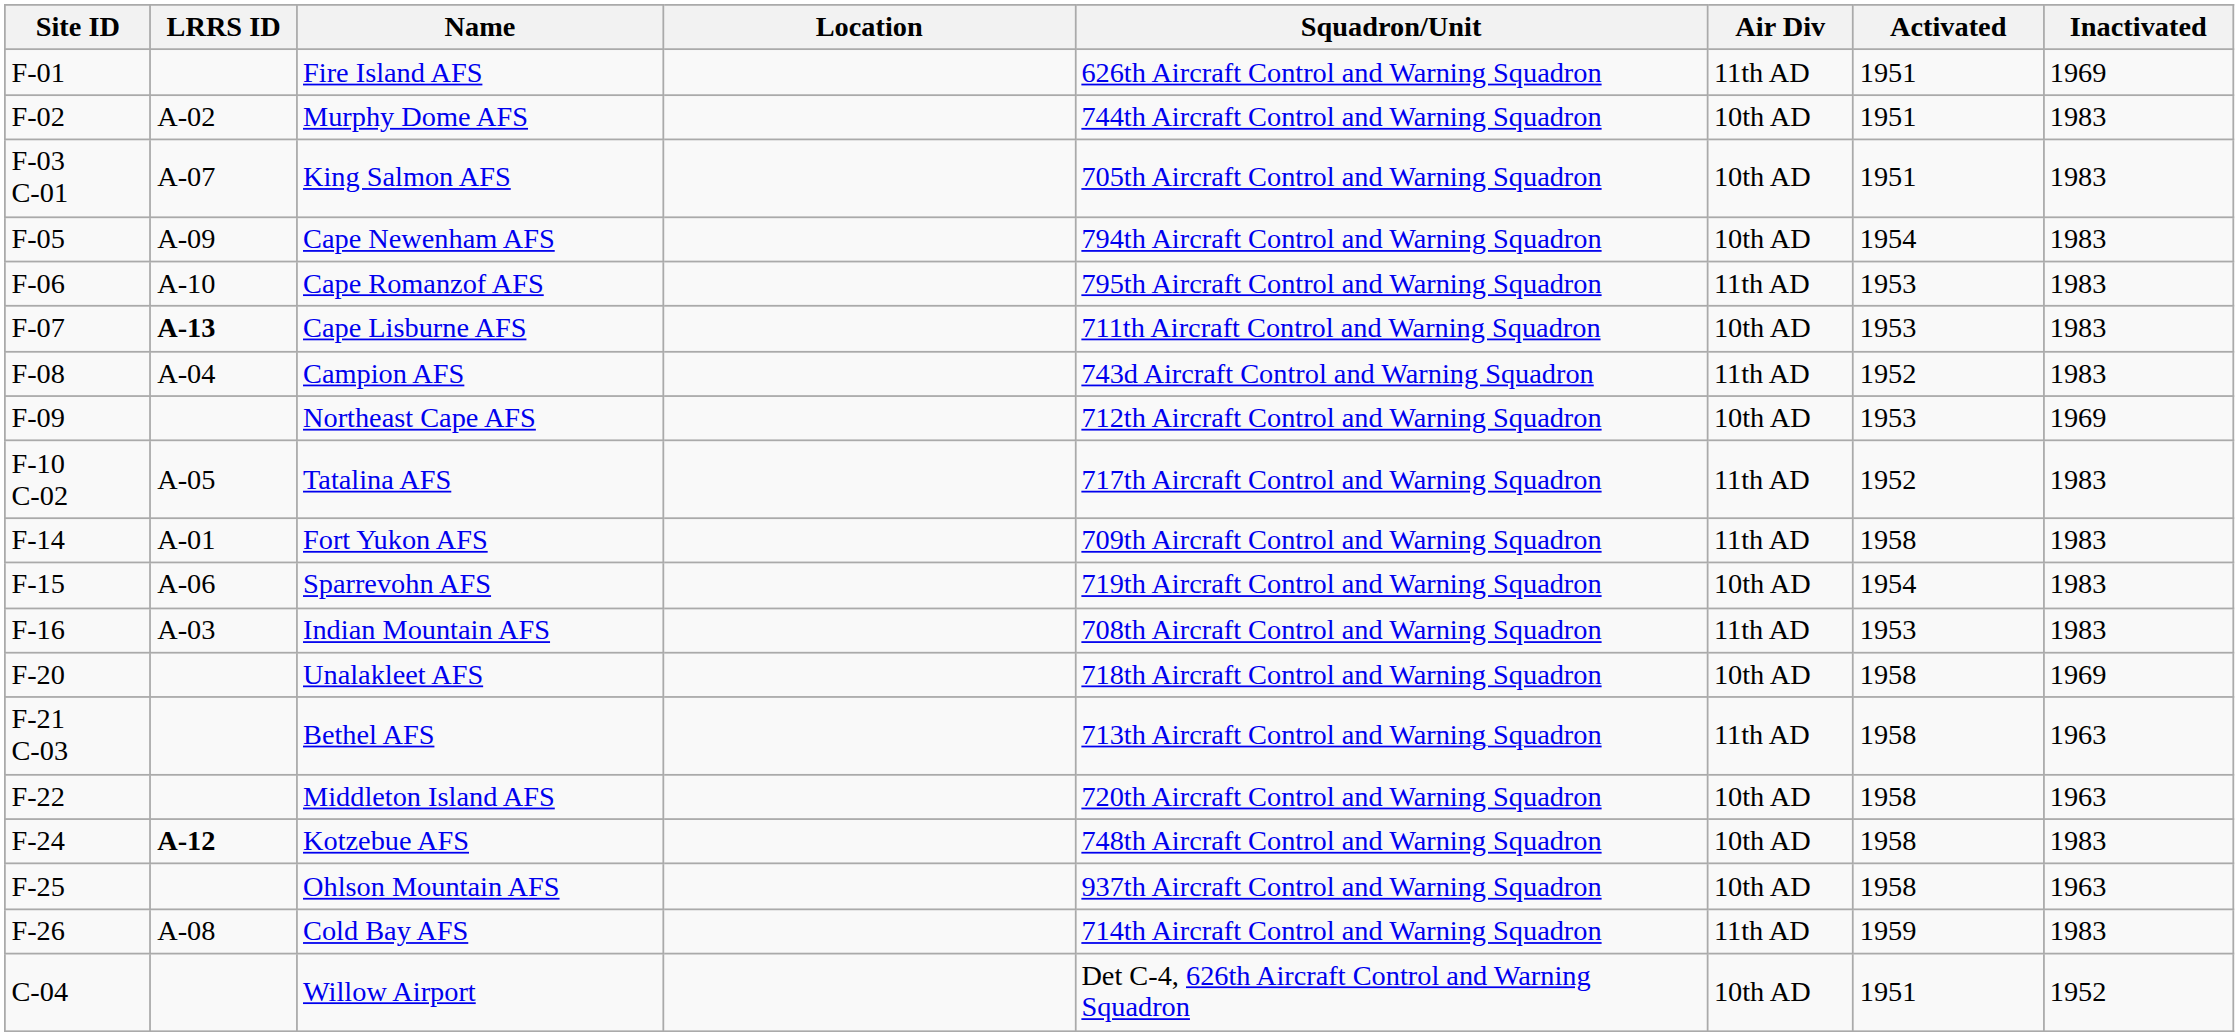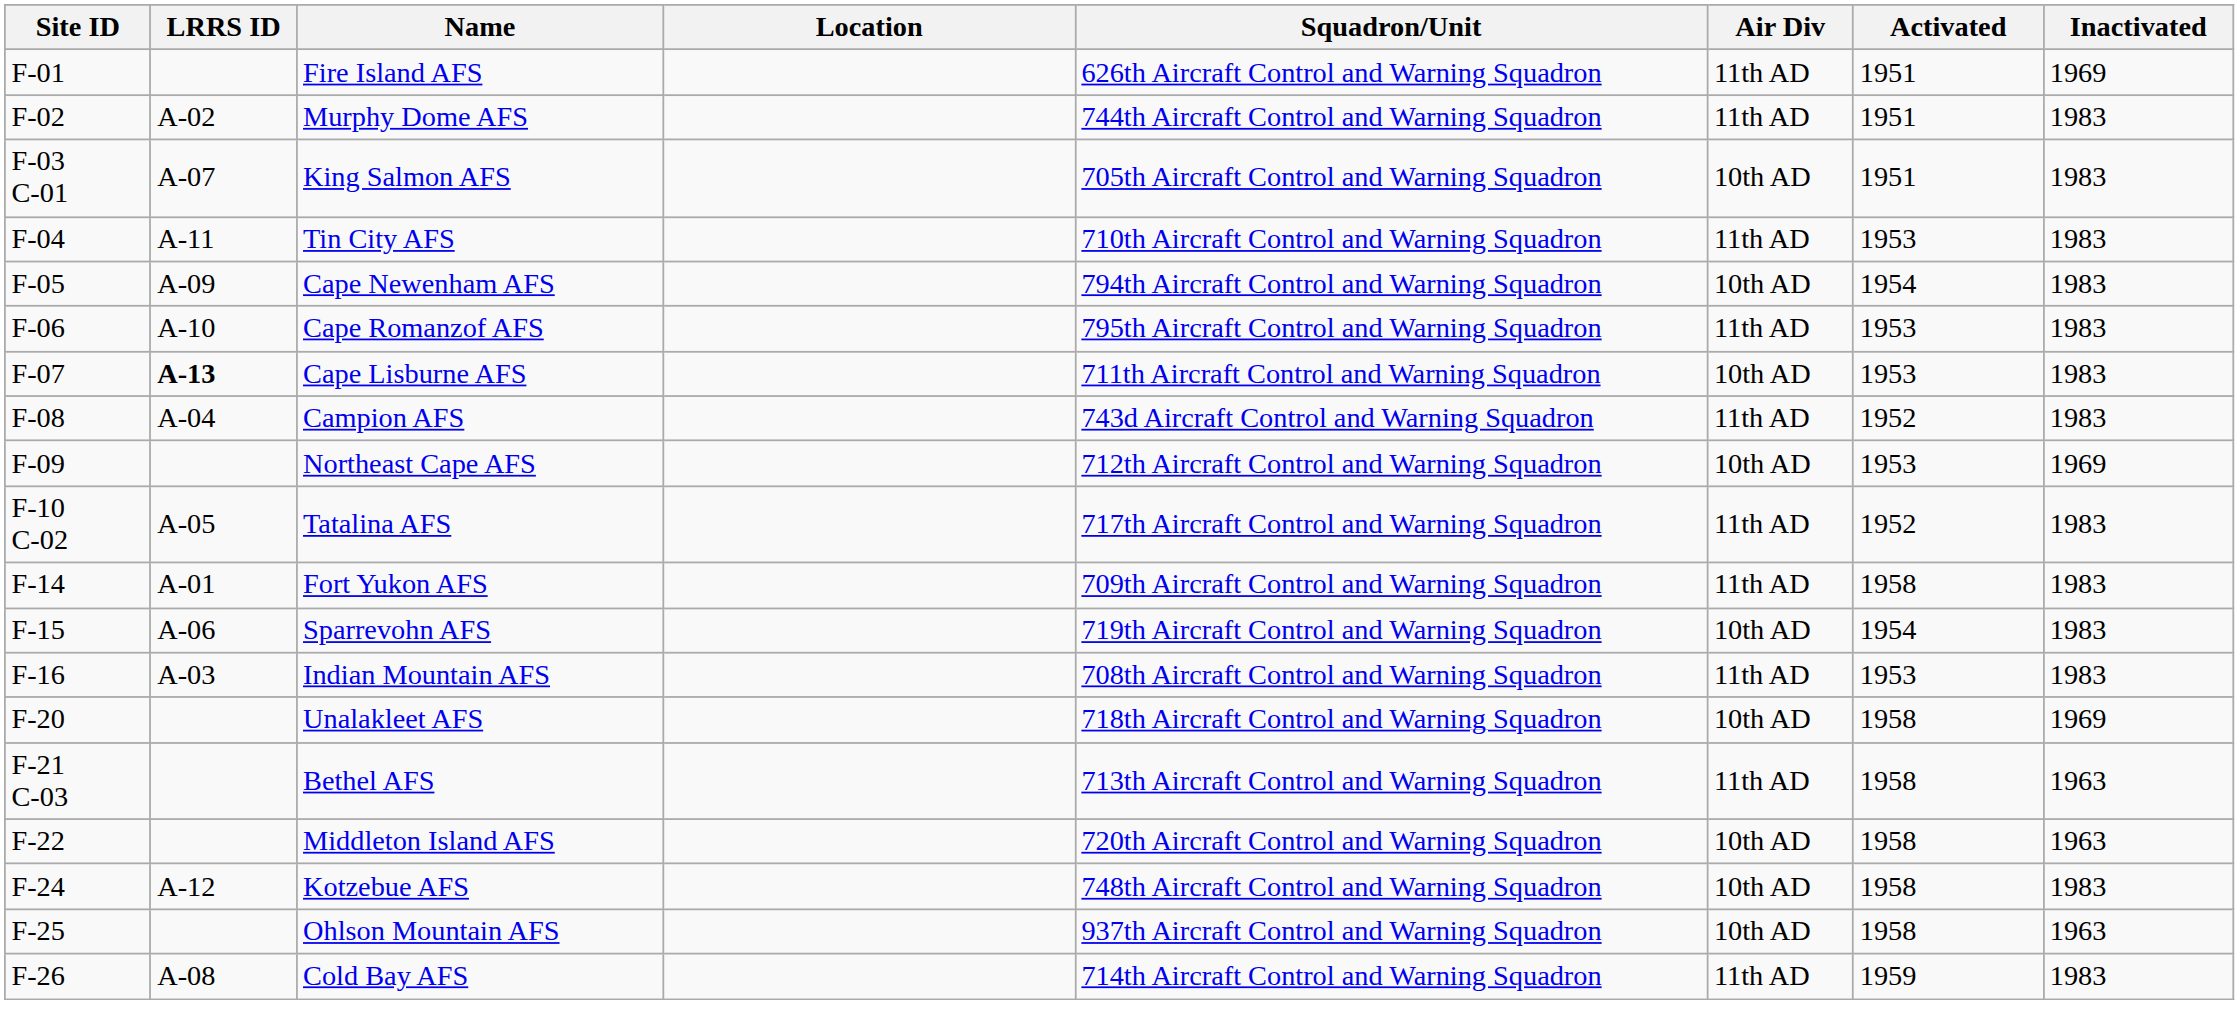Murphy Dome AFS | Air Div: 10th AD -> 11th AD
+ row: F-04 | A-11 | Tin City AFS | 710th Aircraft Control and Warning Squadron | 11th AD | 1953 | 1983
Kotzebue AFS | LRRS ID: bold -> normal
- row: C-04 | Willow Airport | Det C-4, 626th Aircraft Control and Warning Squadron | 10th AD | 1951 | 1952
